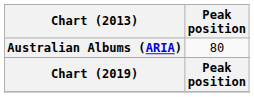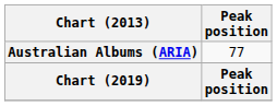Australian Albums (ARIA) | Peak position: 80 -> 77
